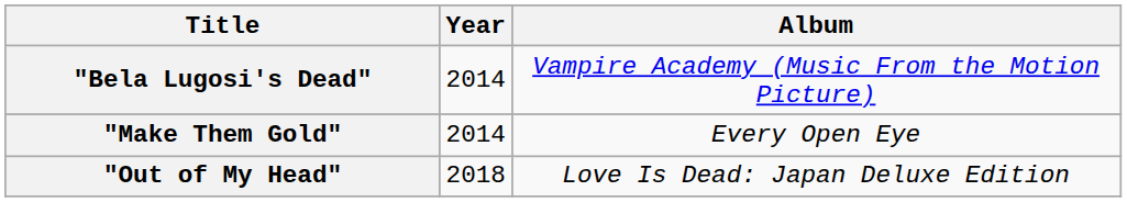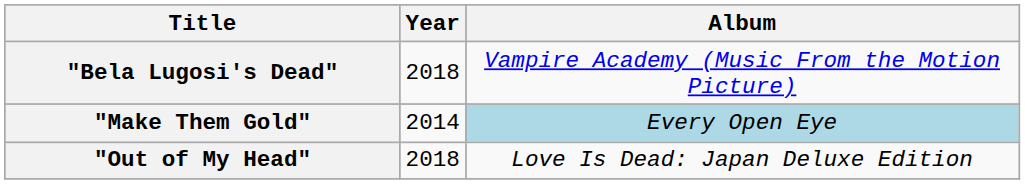"Bela Lugosi's Dead" | Year: 2014 -> 2018
"Make Them Gold" | Album: no background -> lightblue background
